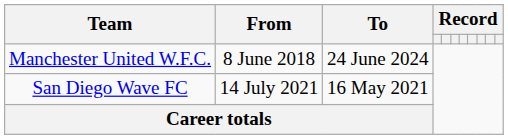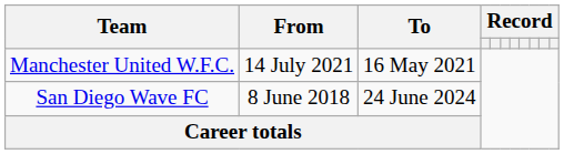Manchester United W.F.C. | From: 8 June 2018 -> 14 July 2021
Manchester United W.F.C. | To: 24 June 2024 -> 16 May 2021
San Diego Wave FC | From: 14 July 2021 -> 8 June 2018
San Diego Wave FC | To: 16 May 2021 -> 24 June 2024
